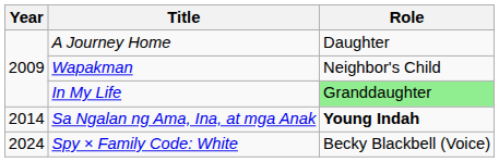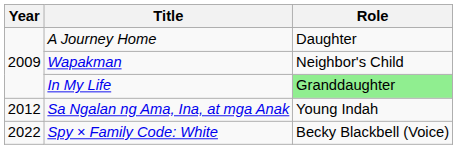Sa Ngalan ng Ama, Ina, at mga Anak | Year: 2014 -> 2012
Sa Ngalan ng Ama, Ina, at mga Anak | Role: bold -> normal
Spy × Family Code: White | Year: 2024 -> 2022
